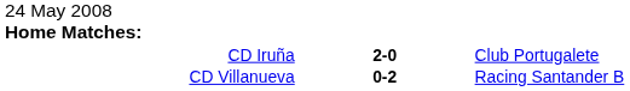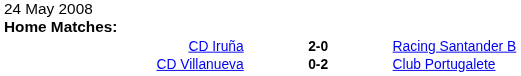CD Iruña | column 3: Club Portugalete -> Racing Santander B
CD Villanueva | column 3: Racing Santander B -> Club Portugalete
